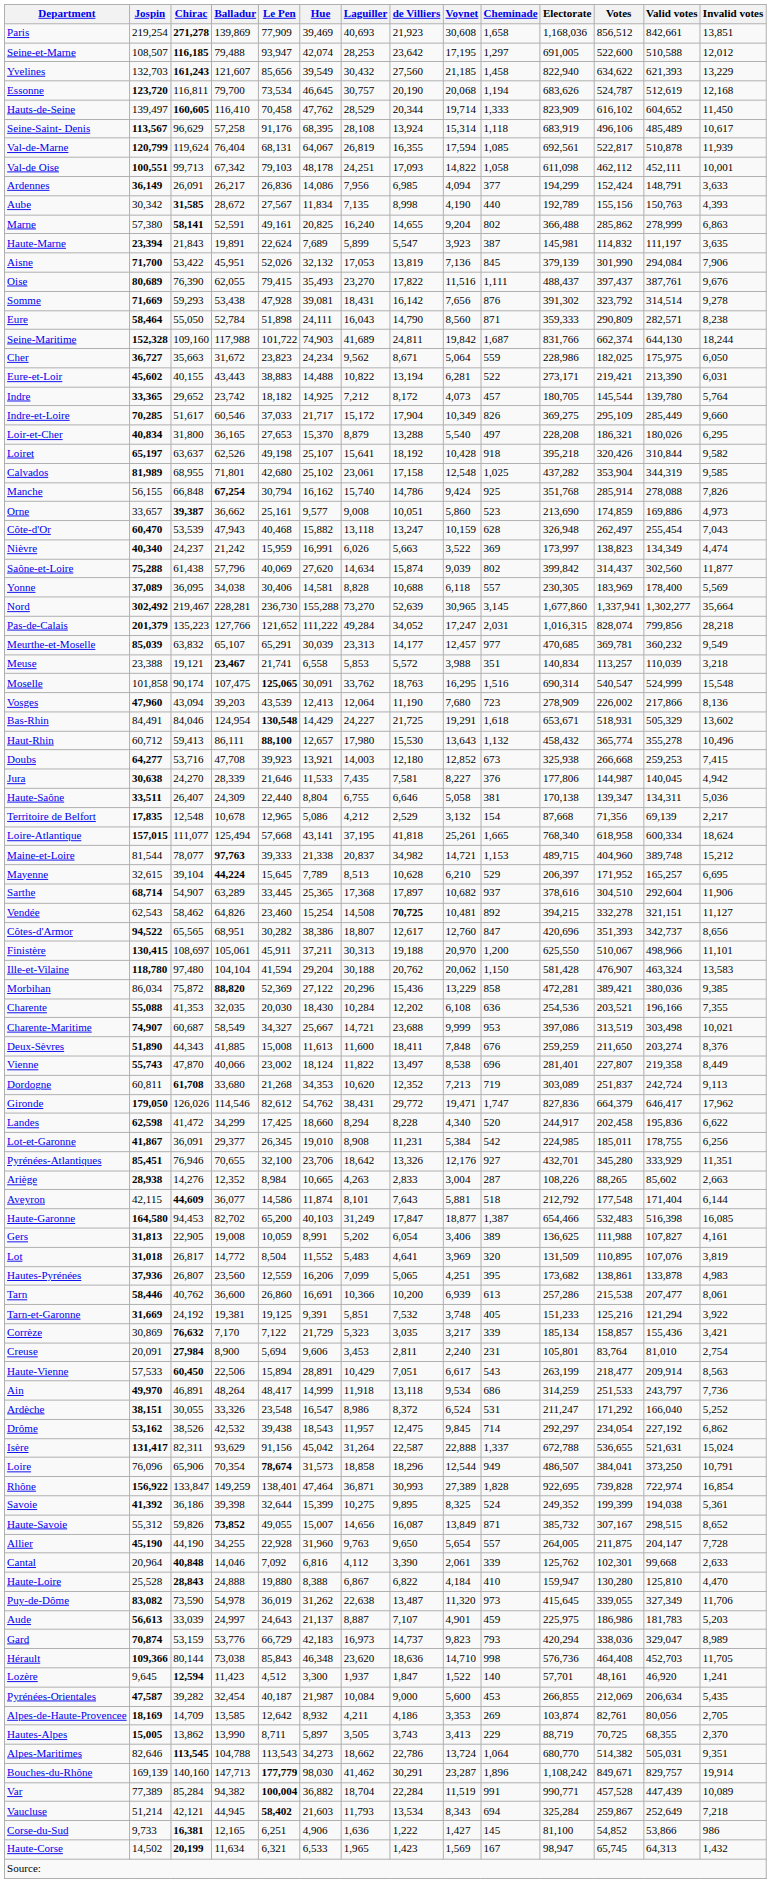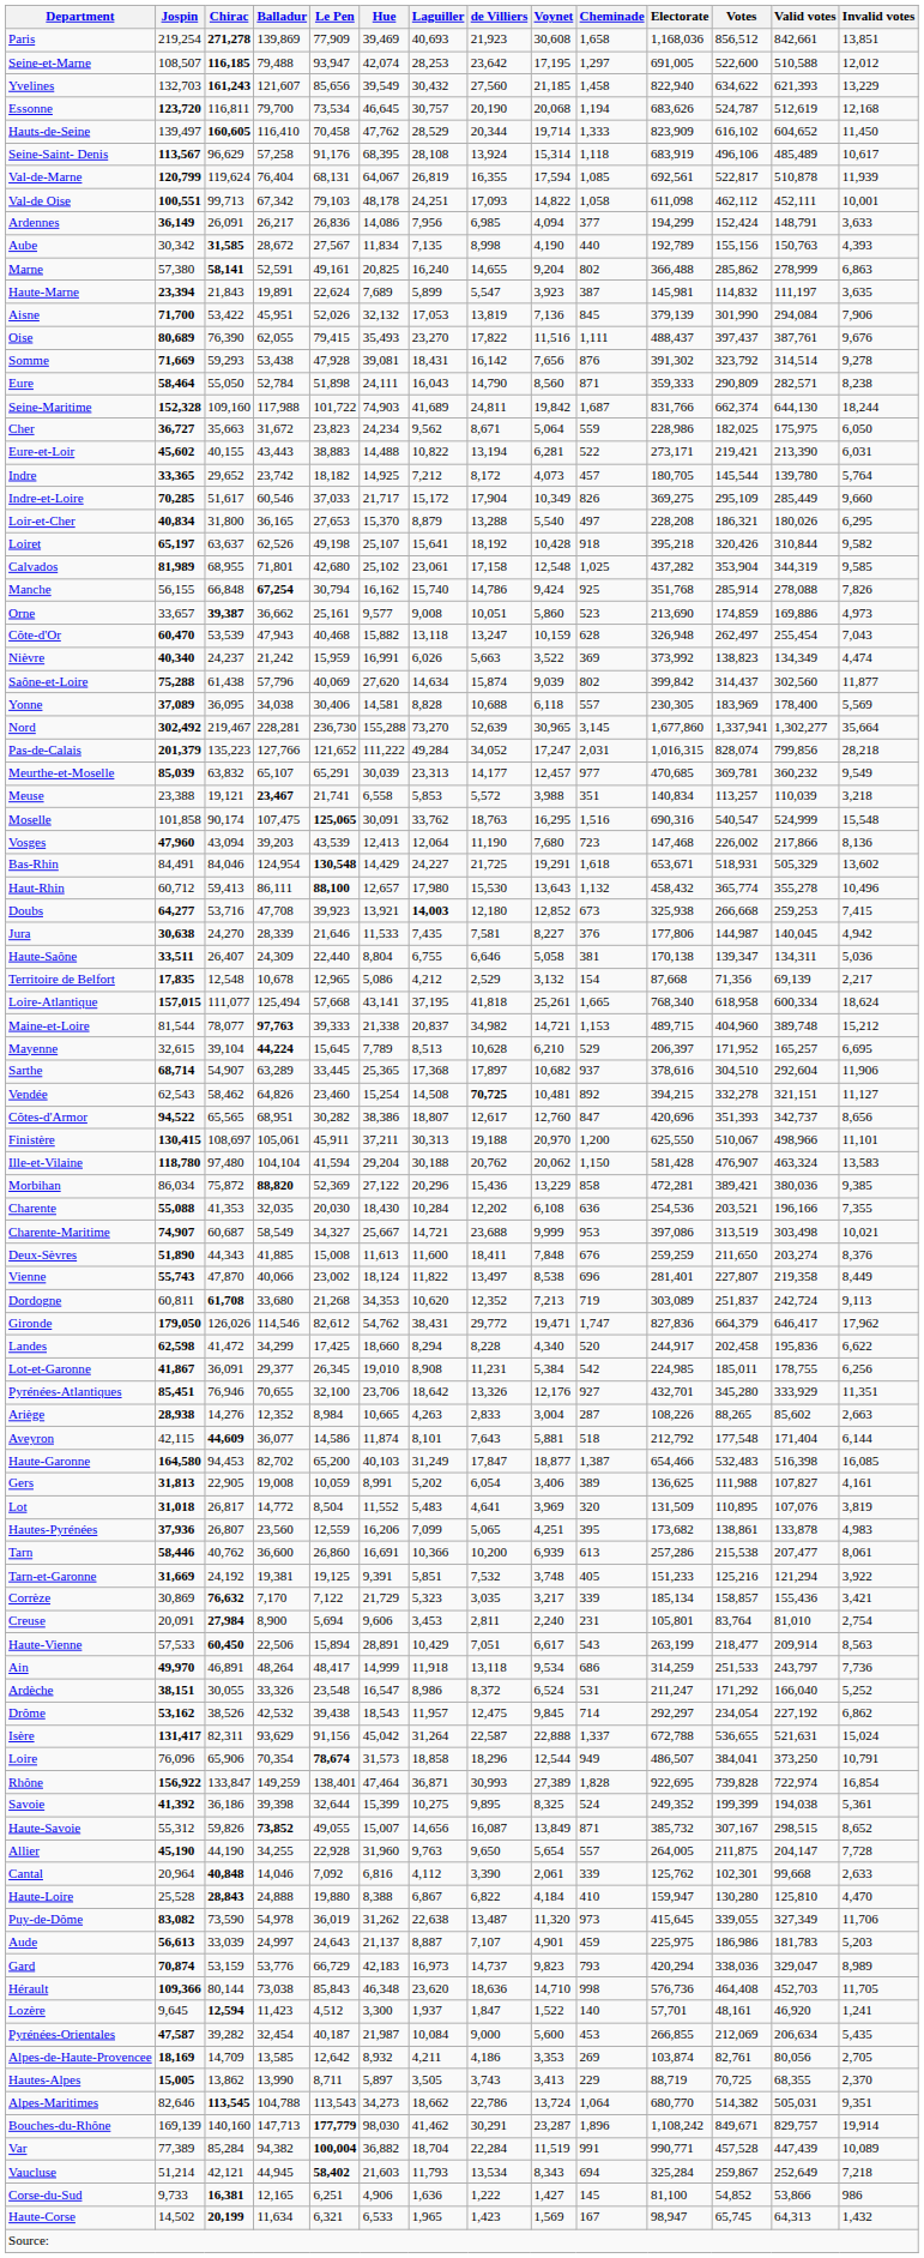Nièvre | Electorate: 173,997 -> 373,992
Moselle | Electorate: 690,314 -> 690,316
Vosges | Electorate: 278,909 -> 147,468
Doubs | Laguiller: normal -> bold
